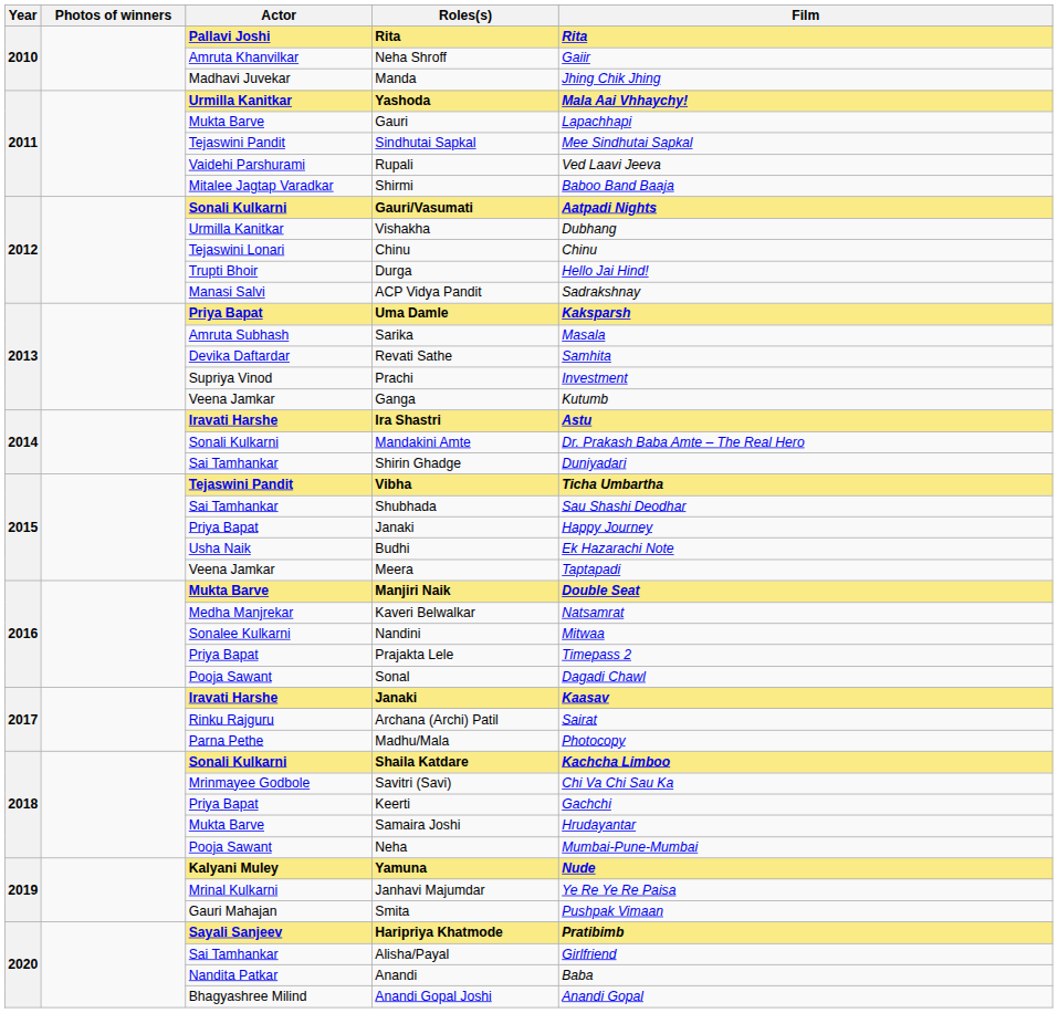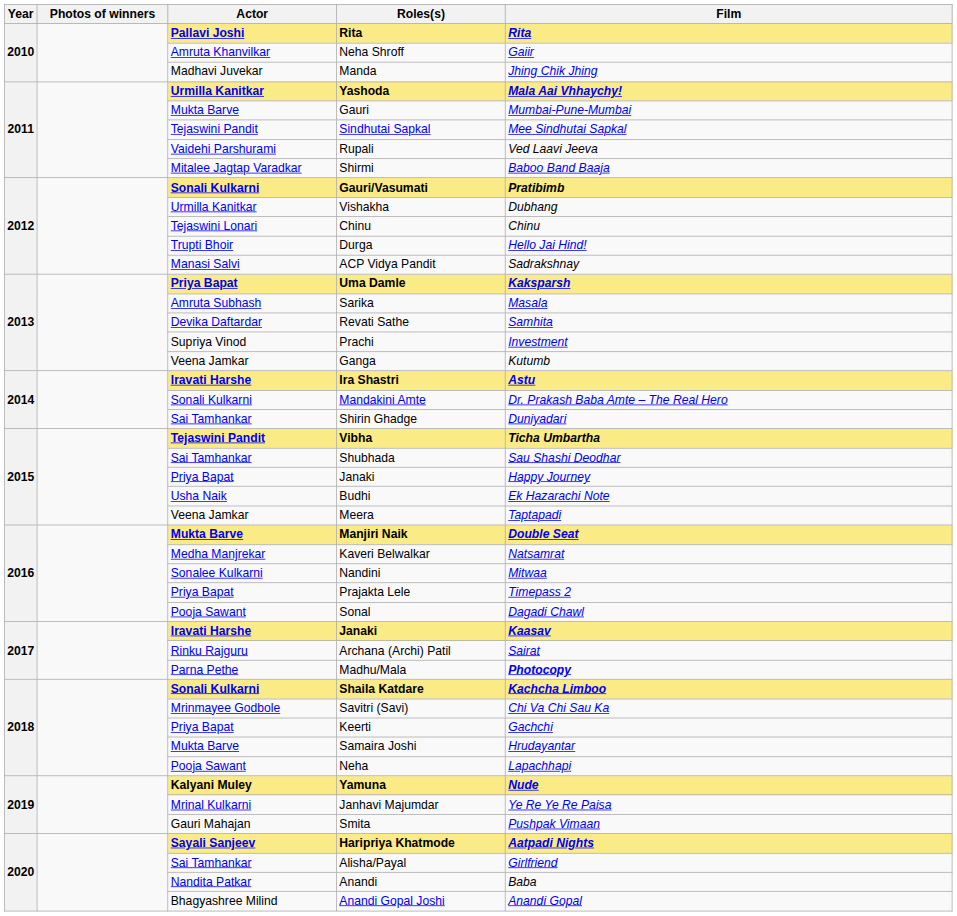Gauri | Film: Lapachhapi -> Mumbai-Pune-Mumbai
Gauri/Vasumati | Film: Aatpadi Nights -> Pratibimb
Madhu/Mala | Film: normal -> bold
Neha | Film: Mumbai-Pune-Mumbai -> Lapachhapi
Haripriya Khatmode | Film: Pratibimb -> Aatpadi Nights
